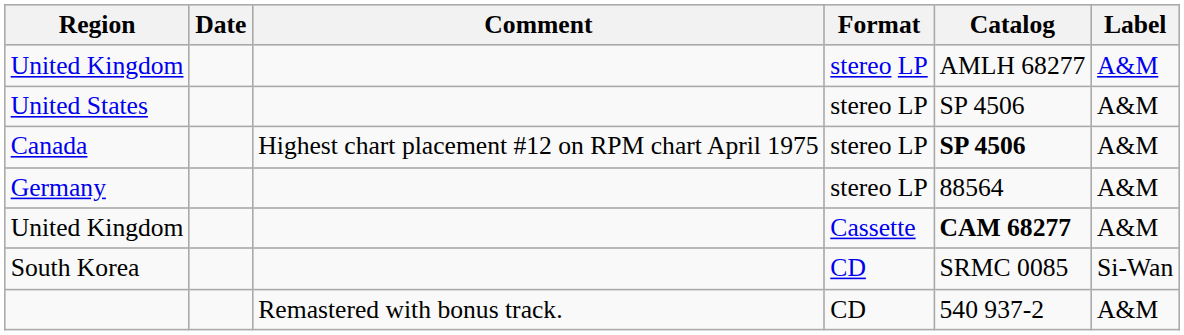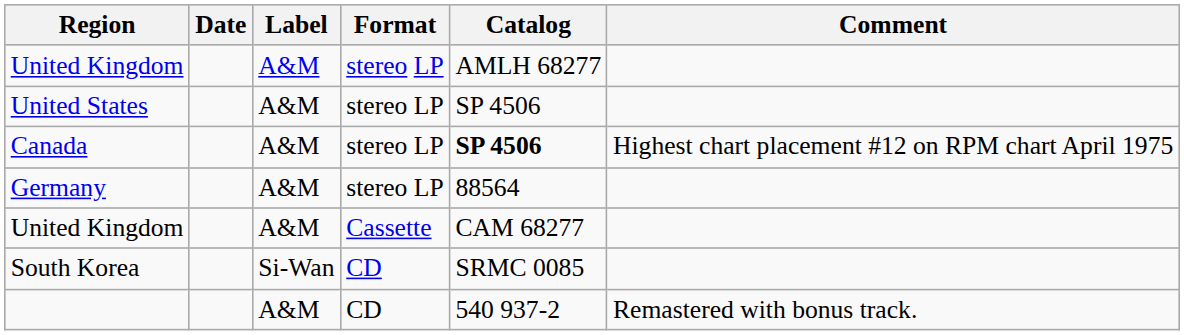columns swapped: Label <-> Comment
United Kingdom / Cassette | Catalog: bold -> normal
